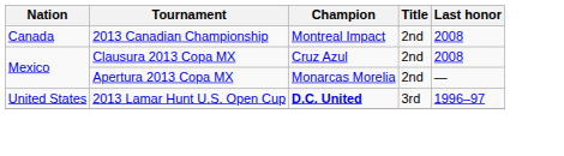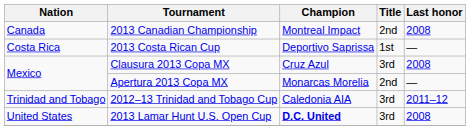+ row: Costa Rica | 2013 Costa Rican Cup | Deportivo Saprissa | 1st | —
Clausura 2013 Copa MX | Title: 2nd -> 3rd
+ row: Trinidad and Tobago | 2012–13 Trinidad and Tobago Cup | Caledonia AIA | 3rd | 2011–12
2013 Lamar Hunt U.S. Open Cup | Last honor: 1996–97 -> 2008
